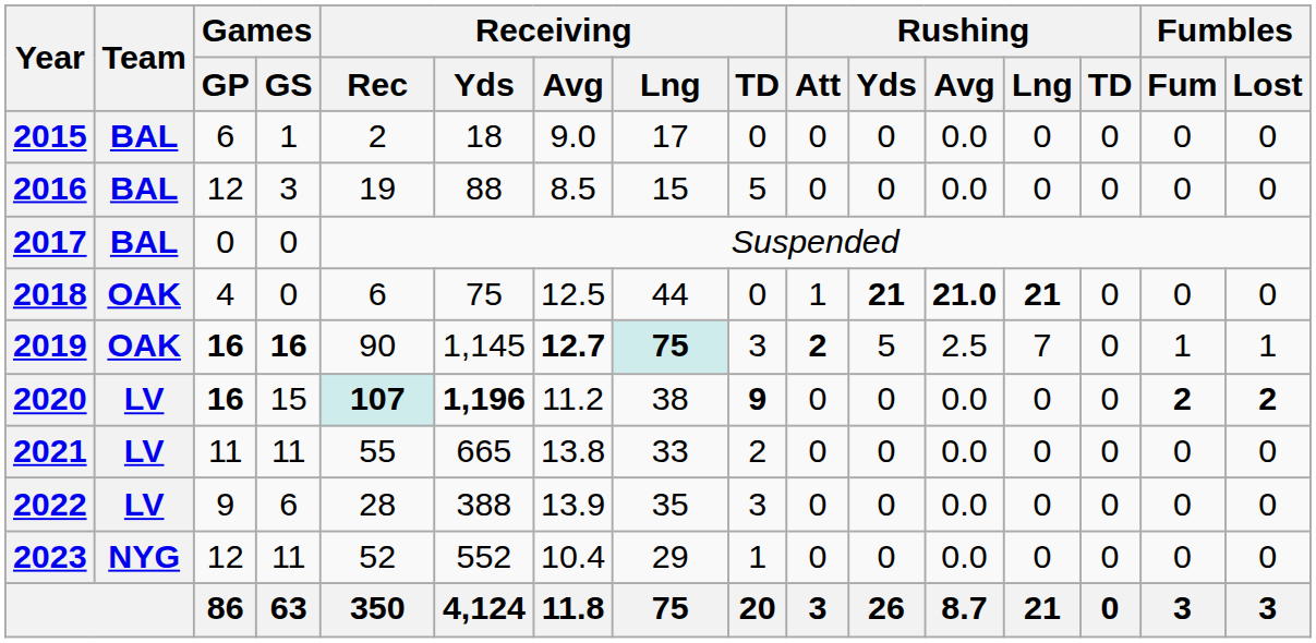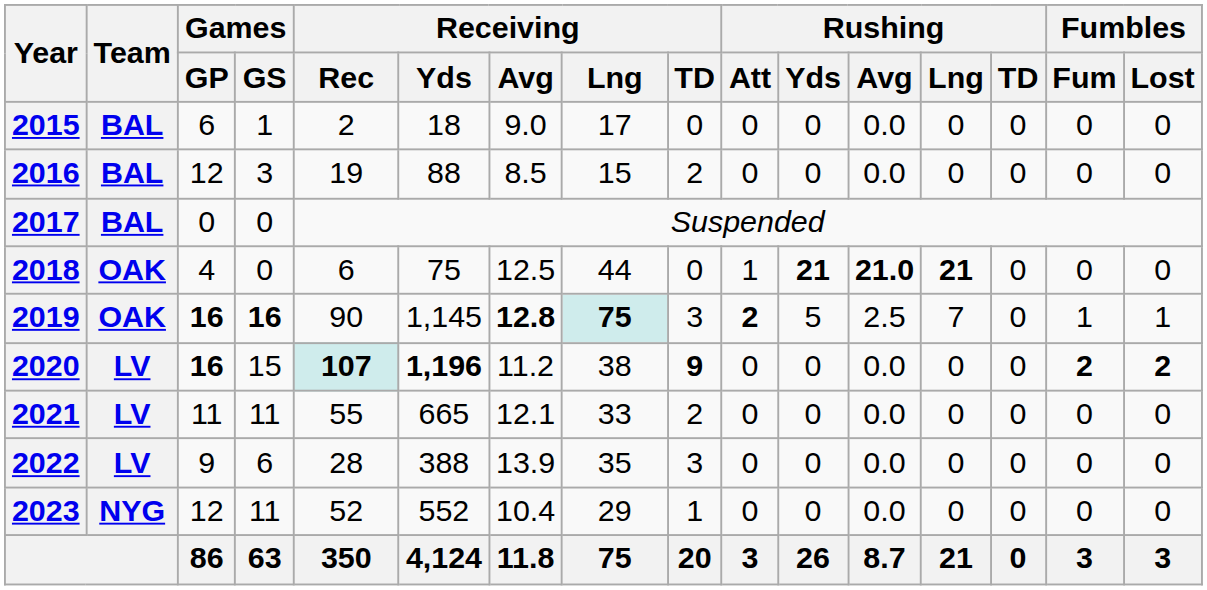2016 | Receiving / TD: 5 -> 2
2019 | Receiving / Avg: 12.7 -> 12.8
2021 | Receiving / Avg: 13.8 -> 12.1
